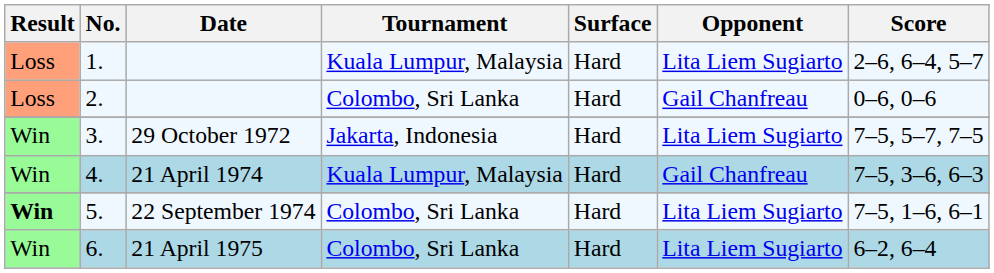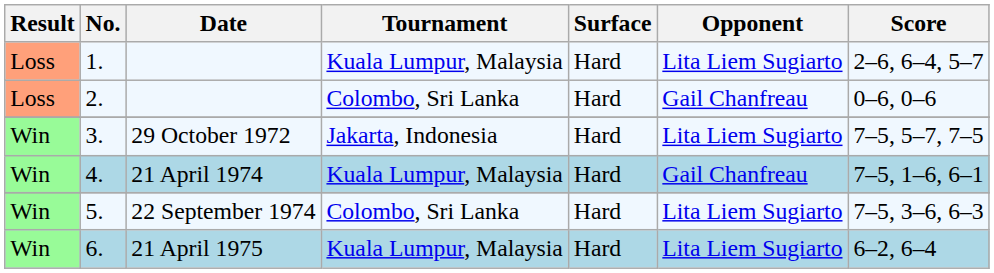4. | Score: 7–5, 3–6, 6–3 -> 7–5, 1–6, 6–1
5. | Result: bold -> normal
5. | Score: 7–5, 1–6, 6–1 -> 7–5, 3–6, 6–3
6. | Tournament: Colombo, Sri Lanka -> Kuala Lumpur, Malaysia
